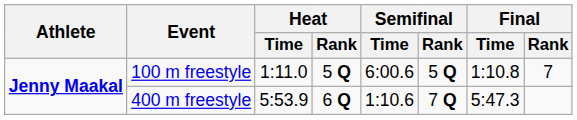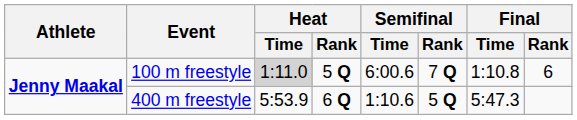100 m freestyle | Heat / Time: no background -> lightgrey background
100 m freestyle | Semifinal / Rank: 5 Q -> 7 Q
100 m freestyle | Final / Rank: 7 -> 6
400 m freestyle | Semifinal / Rank: 7 Q -> 5 Q
